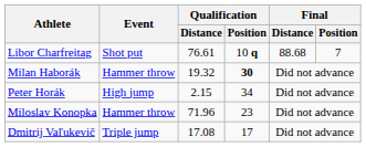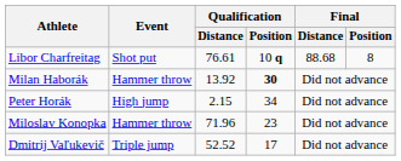Libor Charfreitag | Final / Position: 7 -> 8
Milan Haborák | Qualification / Distance: 19.32 -> 13.92
Dmitrij Vaľukevič | Qualification / Distance: 17.08 -> 52.52
